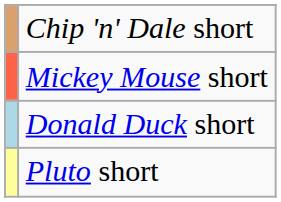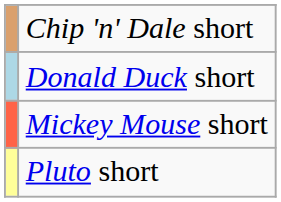rows swapped: Donald Duck short <-> Mickey Mouse short
